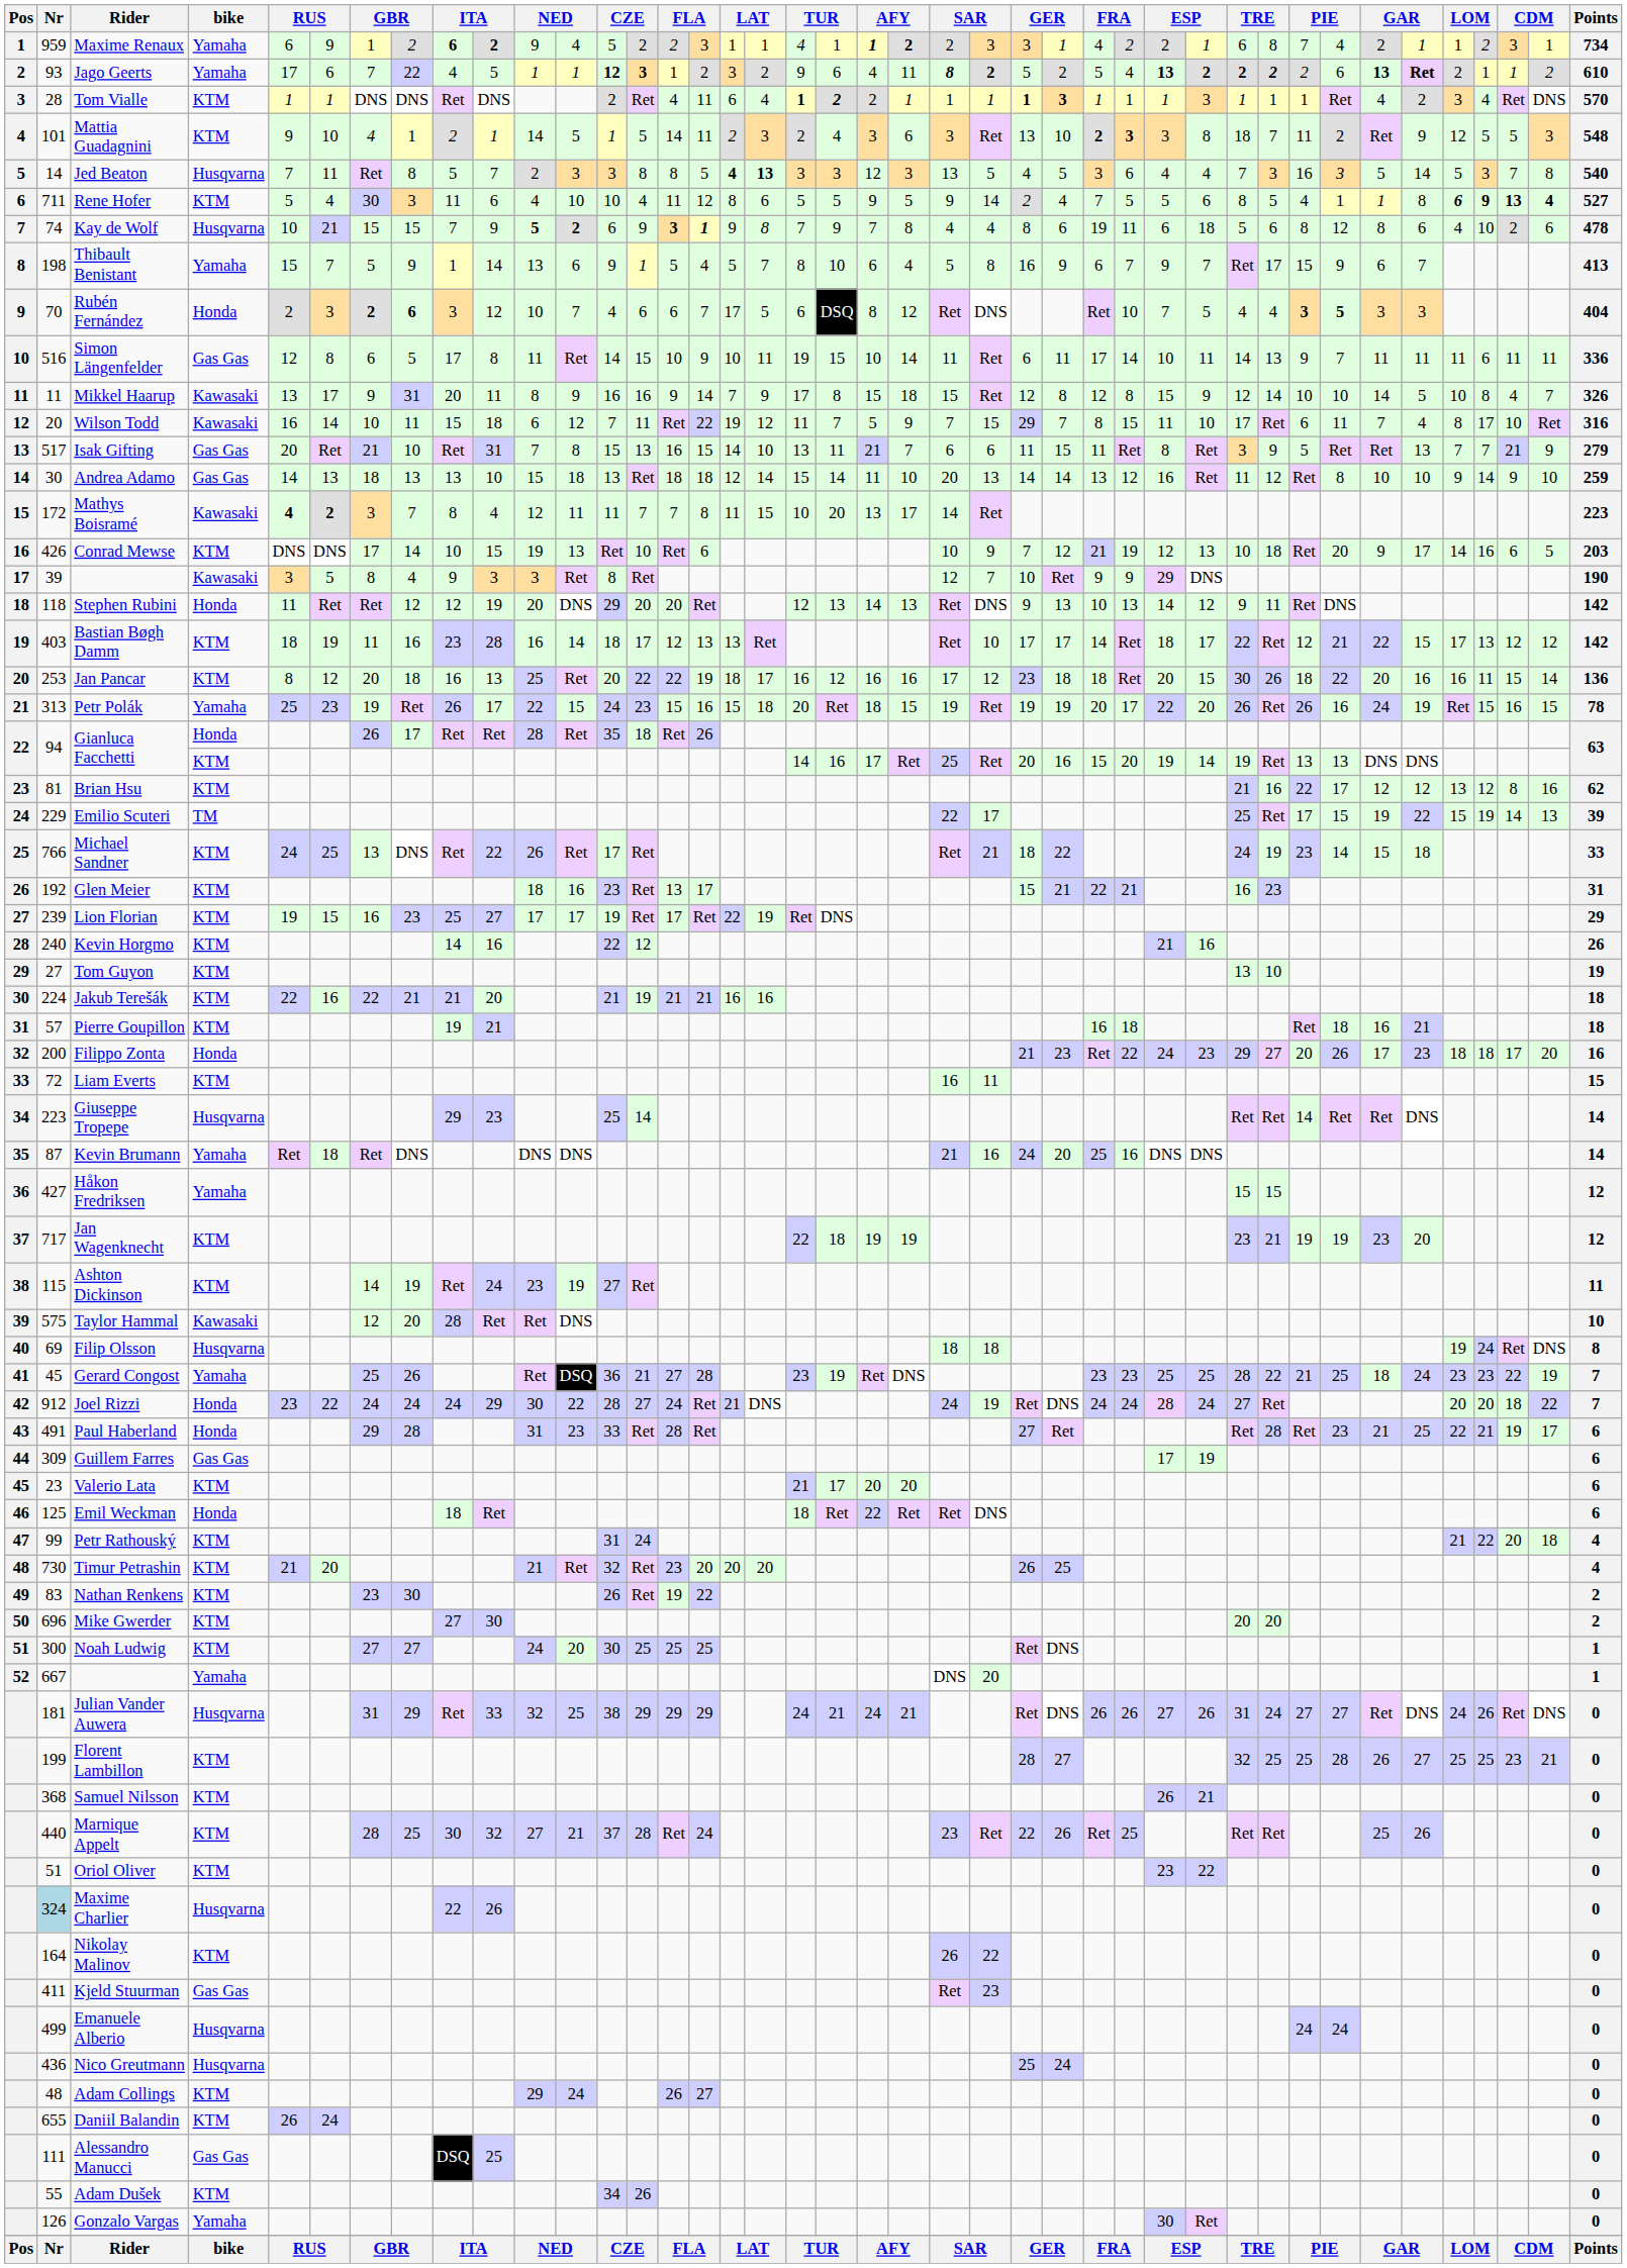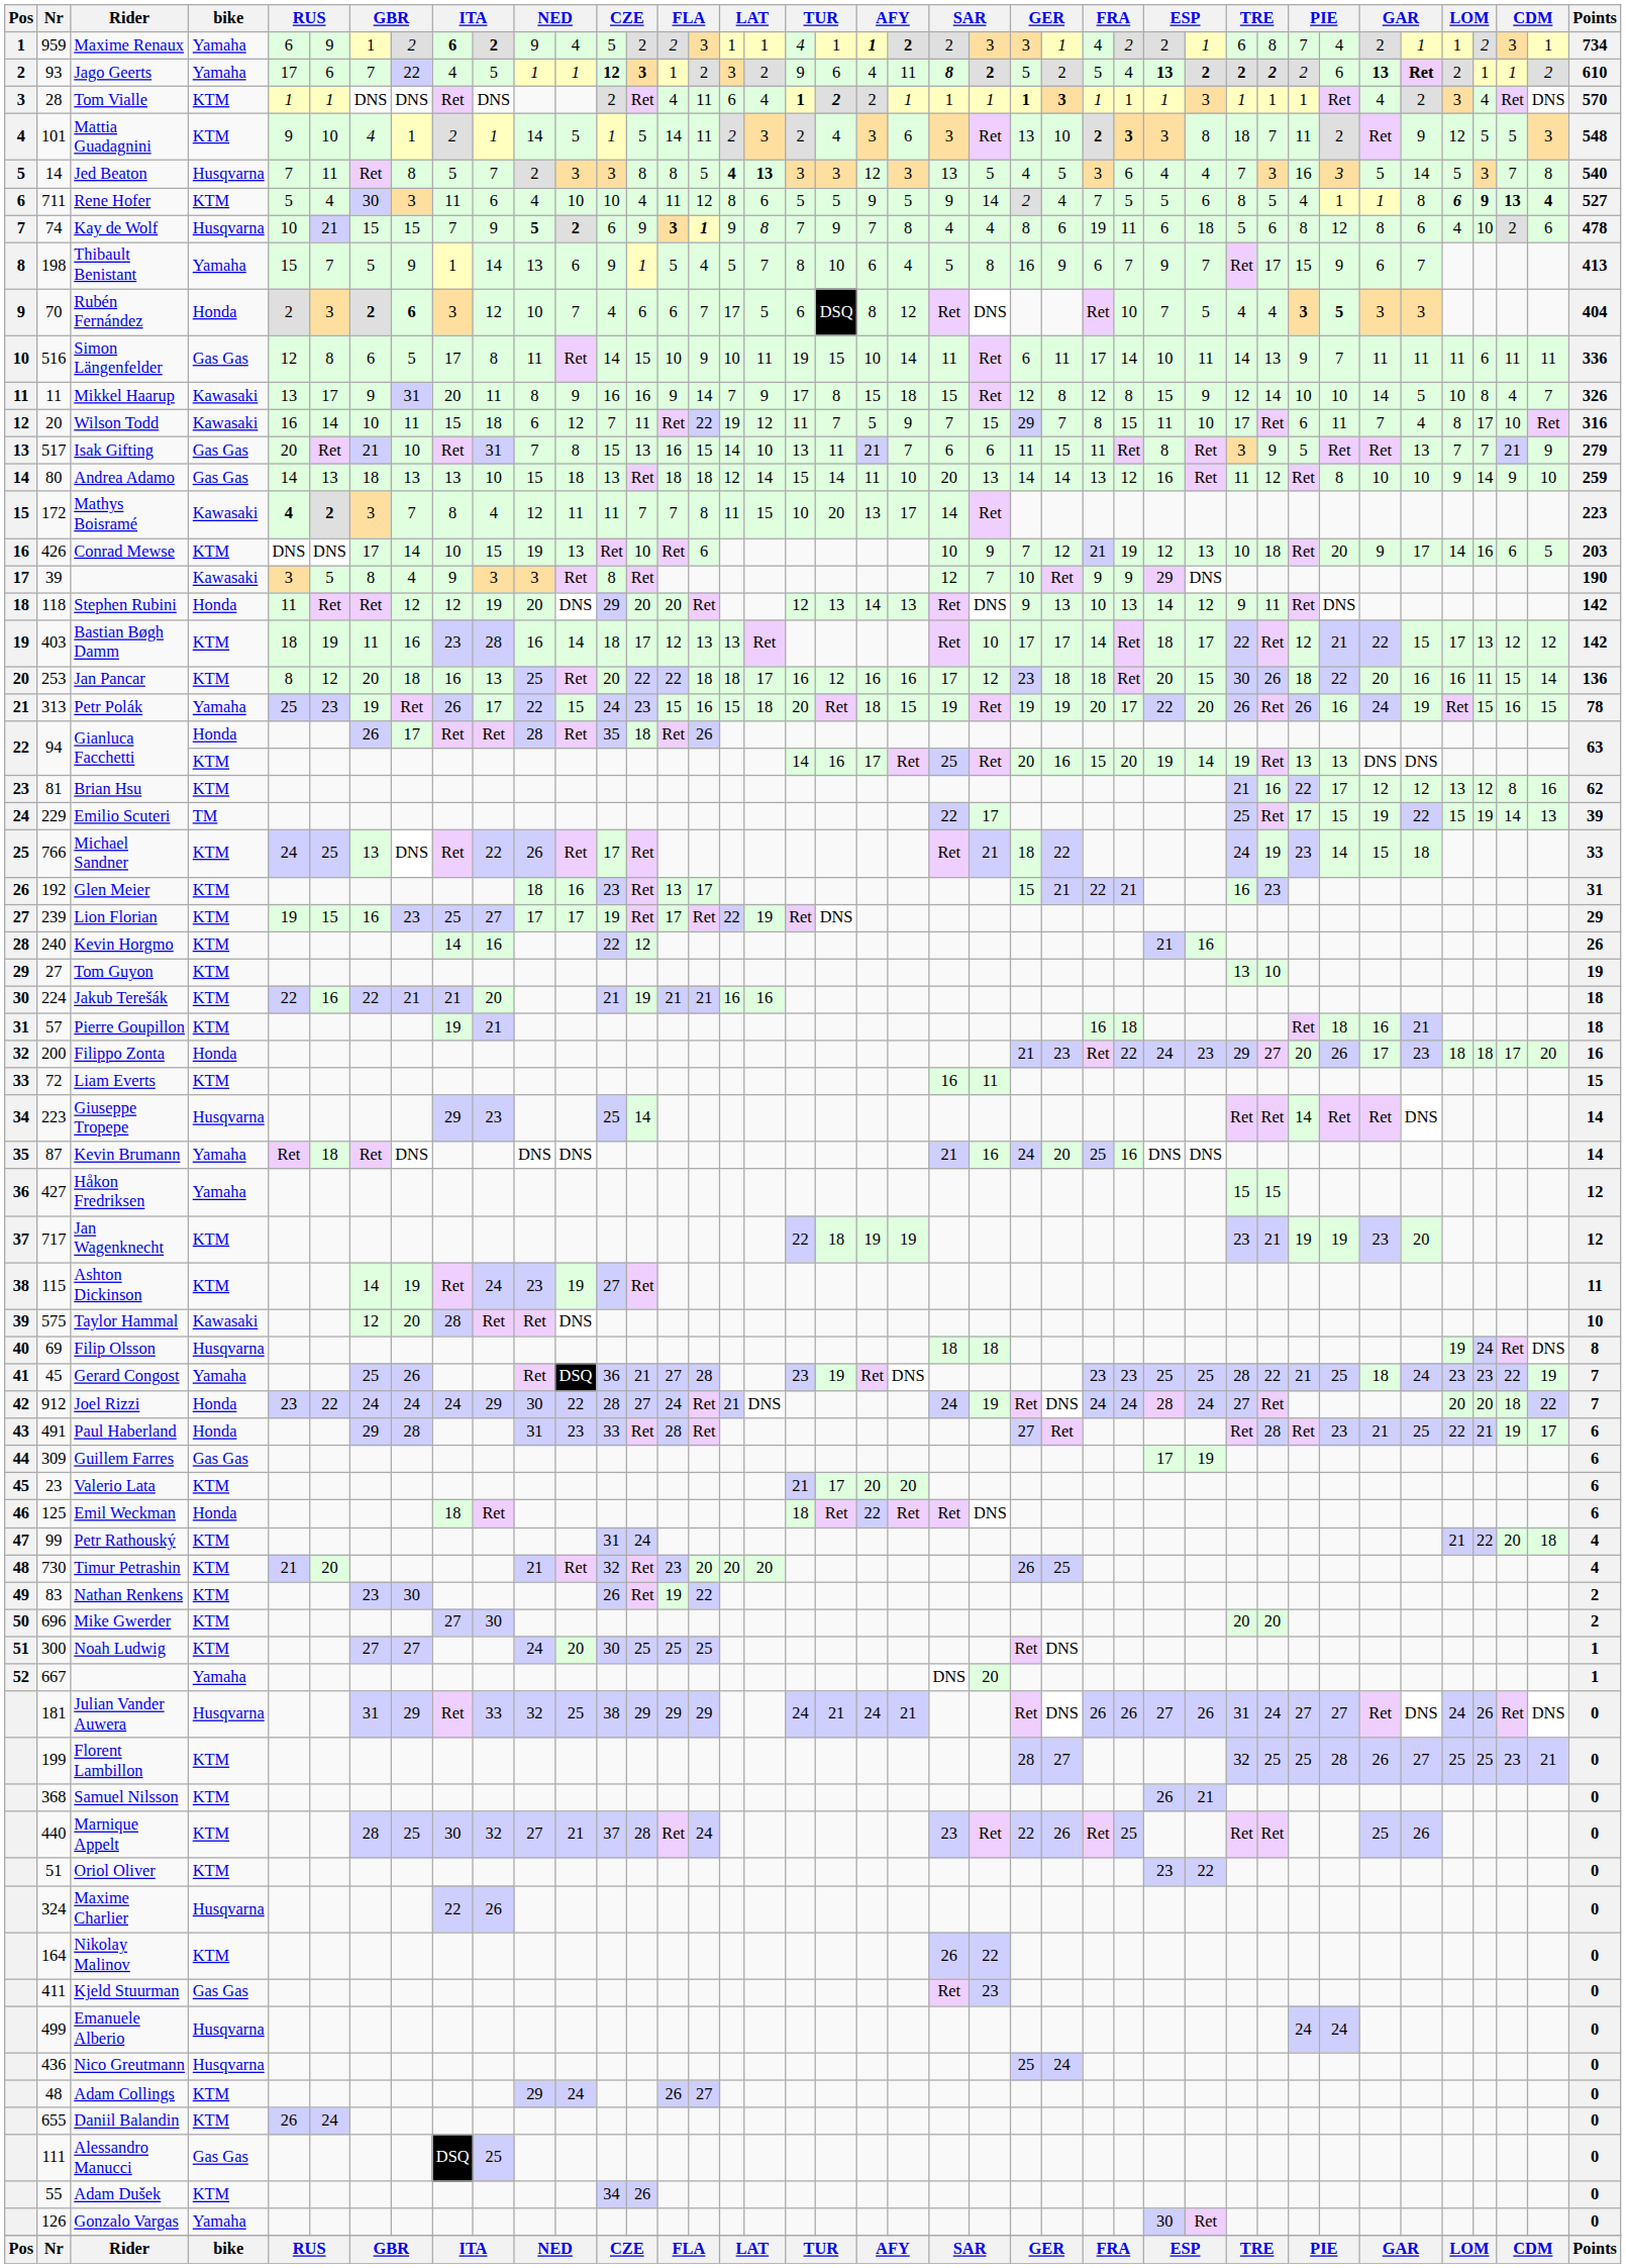Andrea Adamo | Nr: 30 -> 80
Jan Pancar | column 16: 19 -> 18
Maxime Charlier | Nr: lightblue background -> no background
